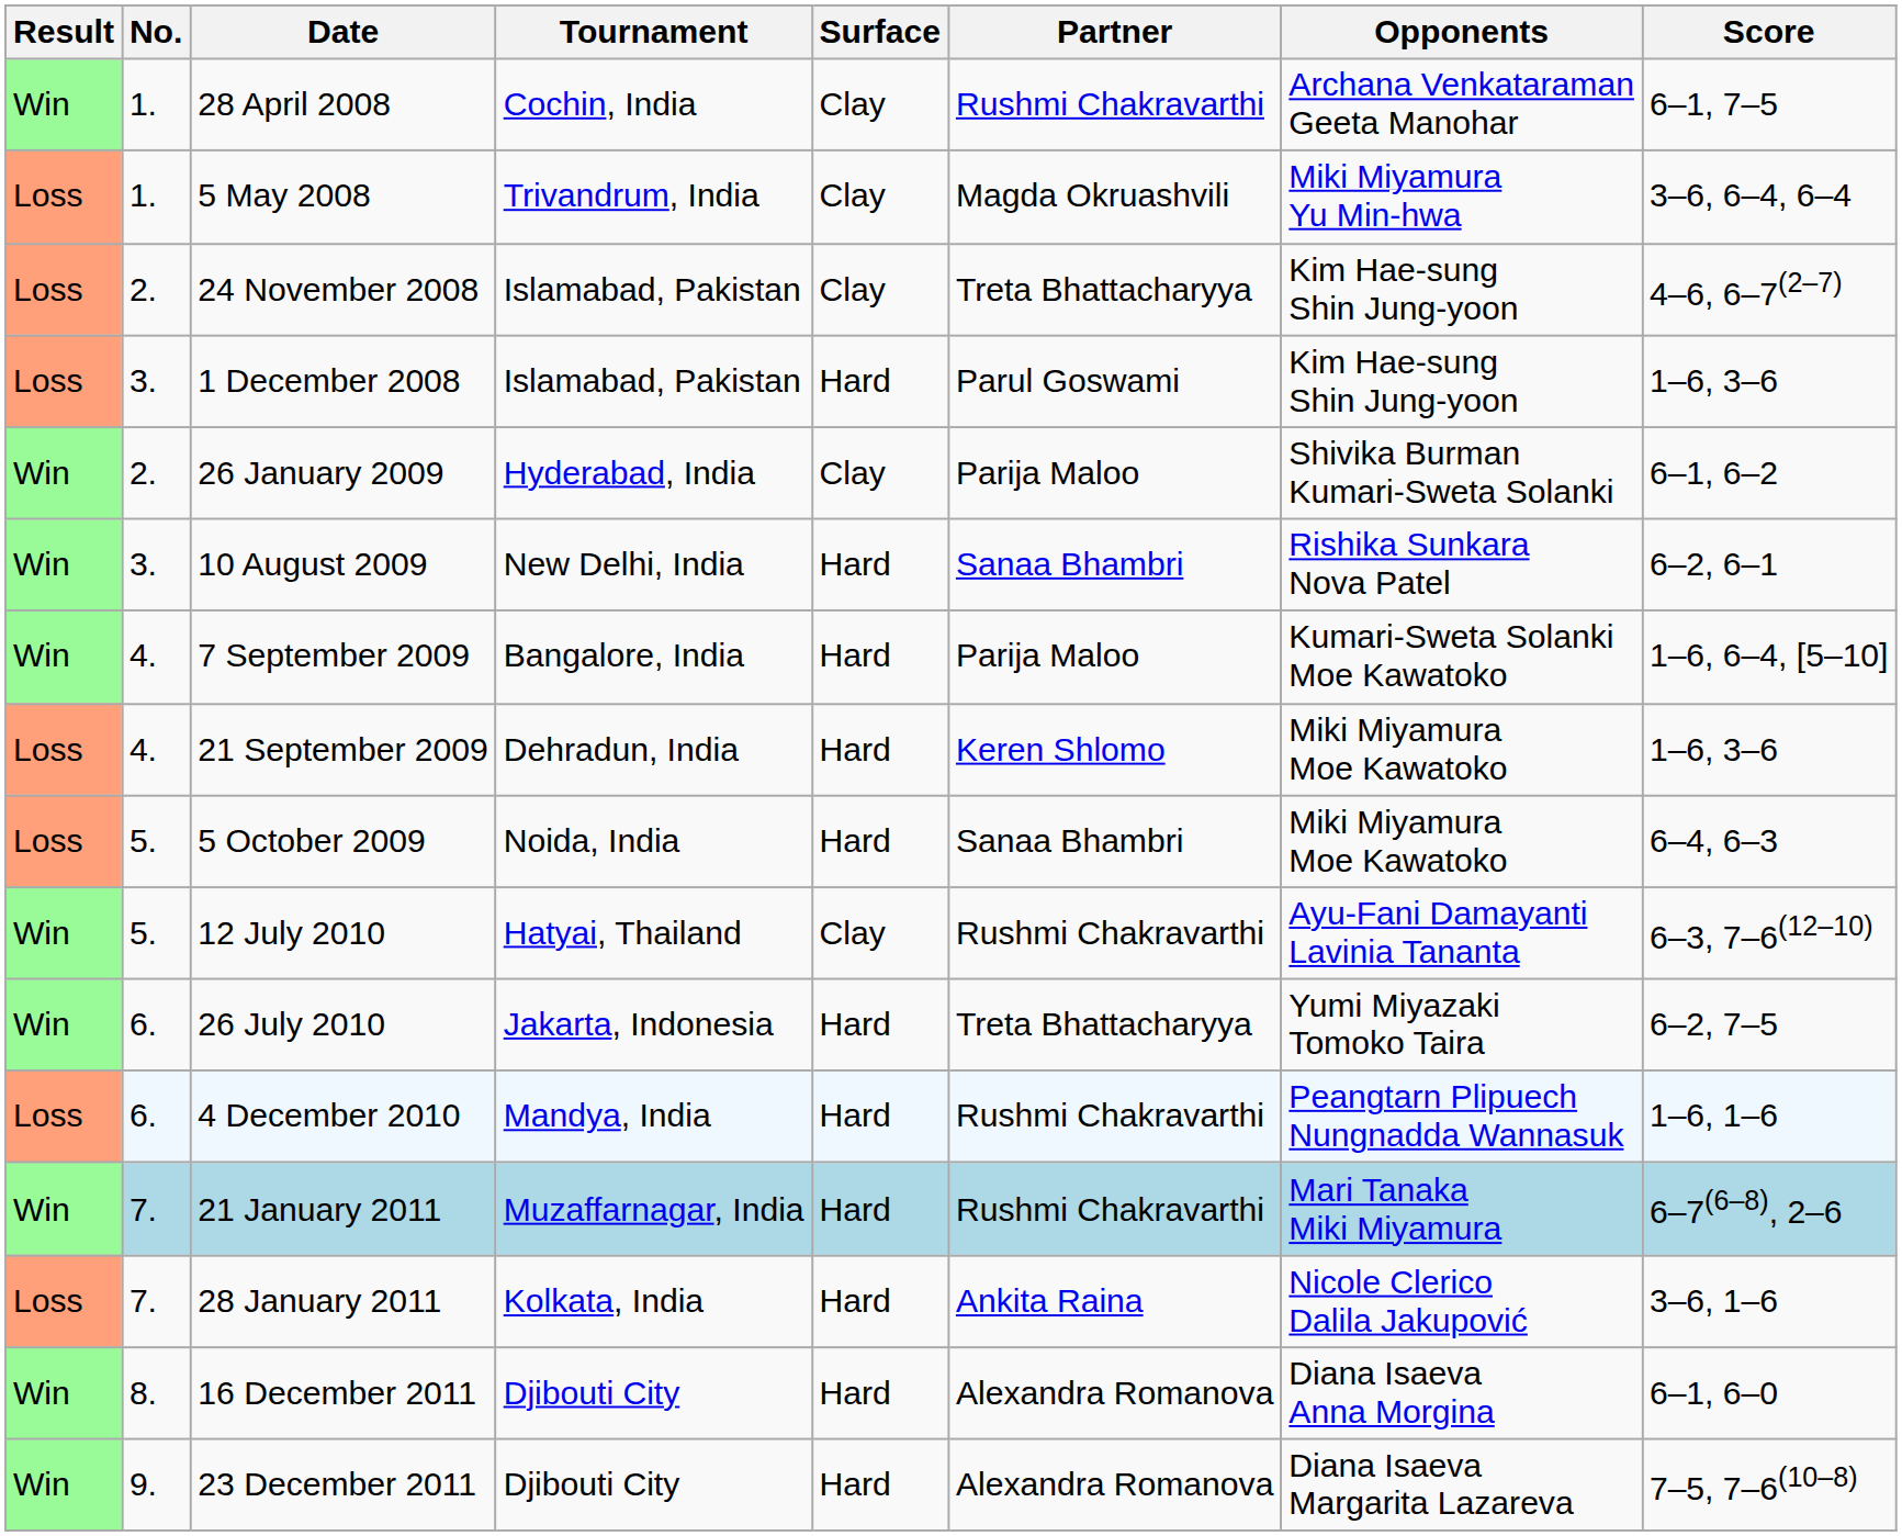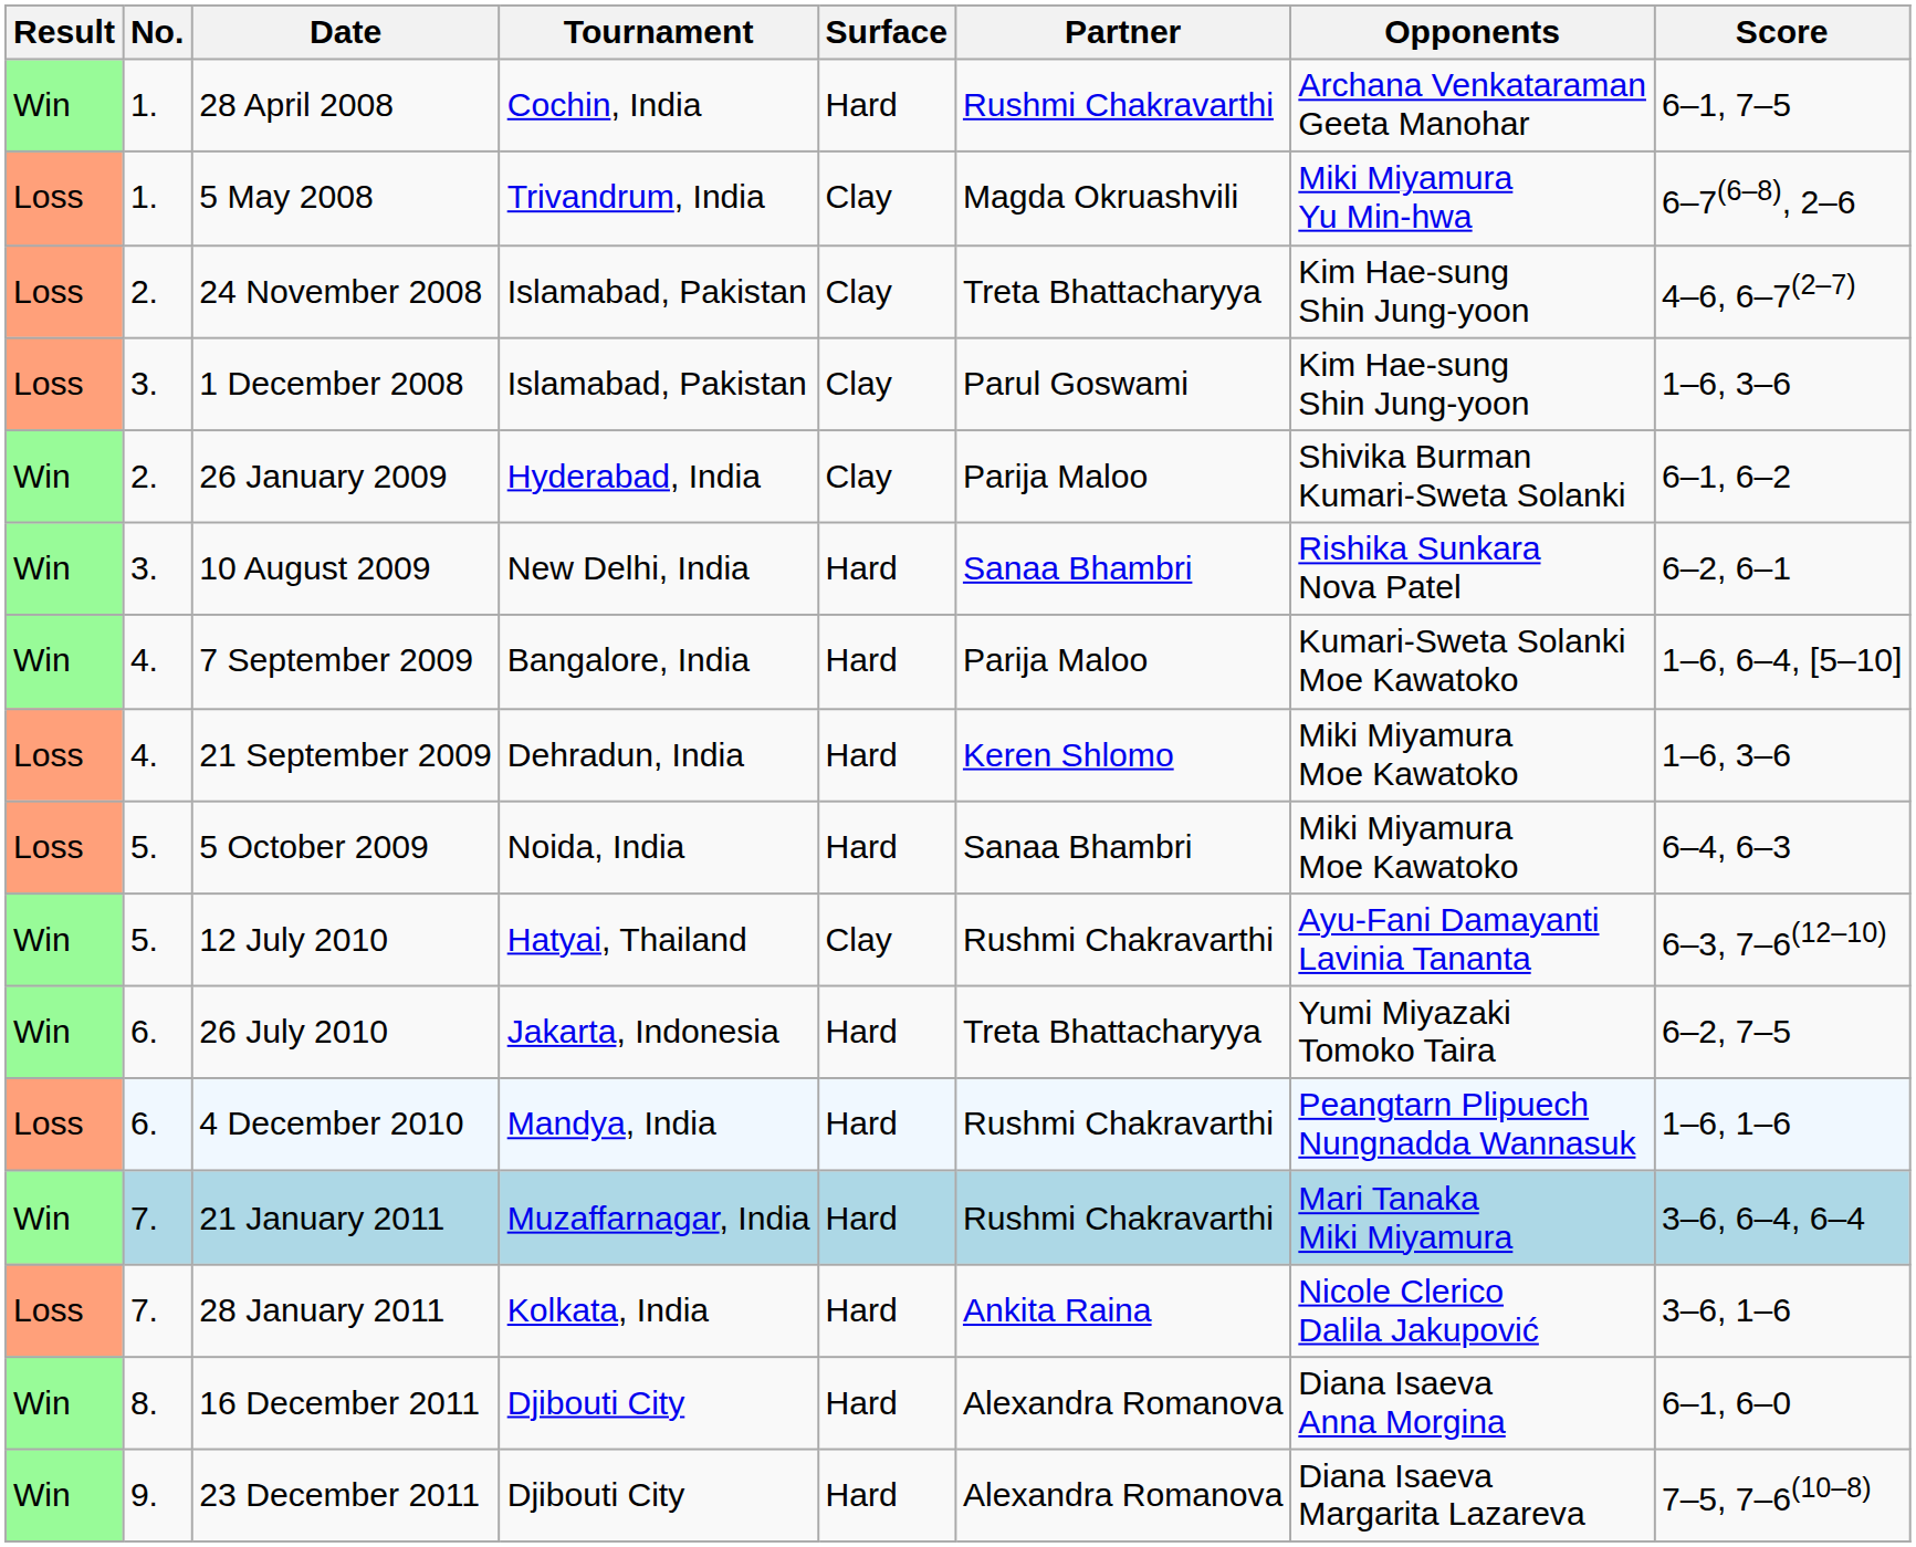28 April 2008 | Surface: Clay -> Hard
5 May 2008 | Score: 3–6, 6–4, 6–4 -> 6–7(6–8), 2–6
1 December 2008 | Surface: Hard -> Clay
21 January 2011 | Score: 6–7(6–8), 2–6 -> 3–6, 6–4, 6–4
